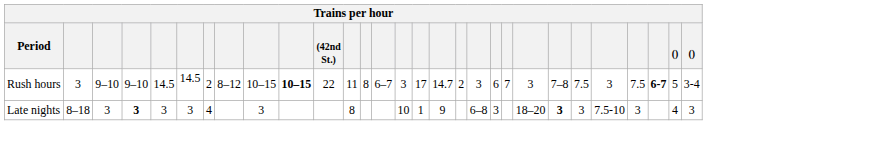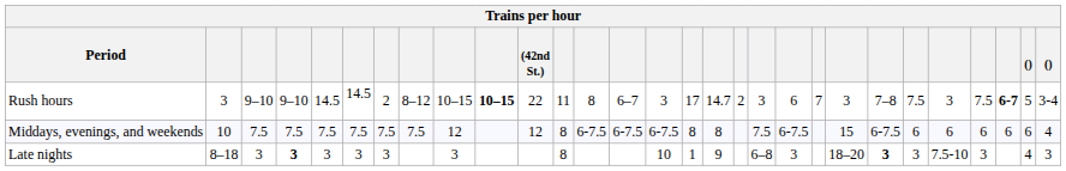+ row: Middays, evenings, and weekends | 10 | 7.5 | 7.5 | 7.5 | 7.5 | 7.5 | 7.5 | 12 | 12 | 8 | 6-7.5 | 6-7.5 | 6-7.5 | 8 | 8 | 7.5 | 6-7.5 | 15 | 6-7.5 | 6 | 6 | 6 | 6 | 6 | 4
Late nights | column 7: 4 -> 3
